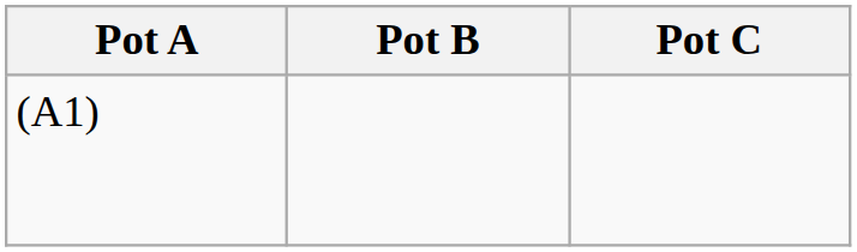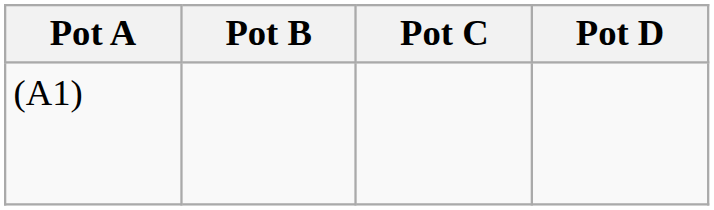+ column: Pot D
